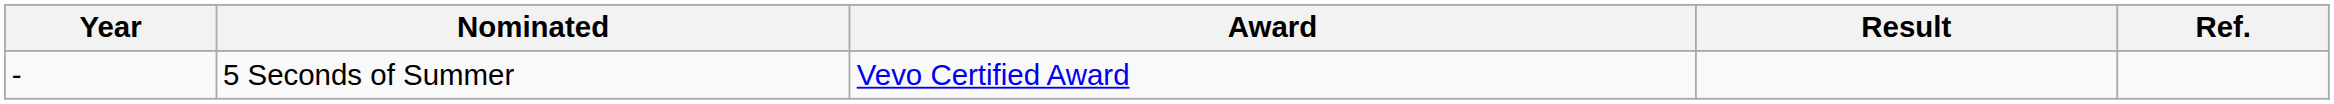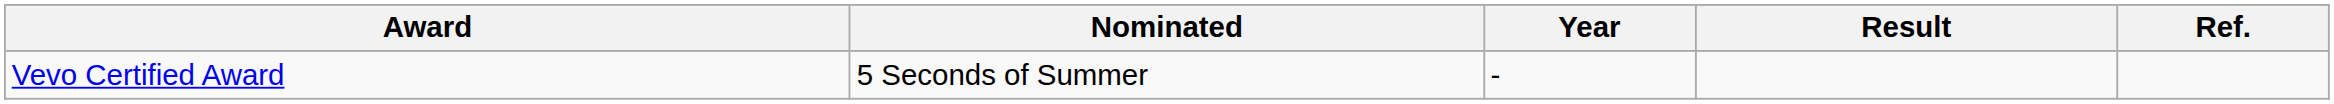columns swapped: Year <-> Award
